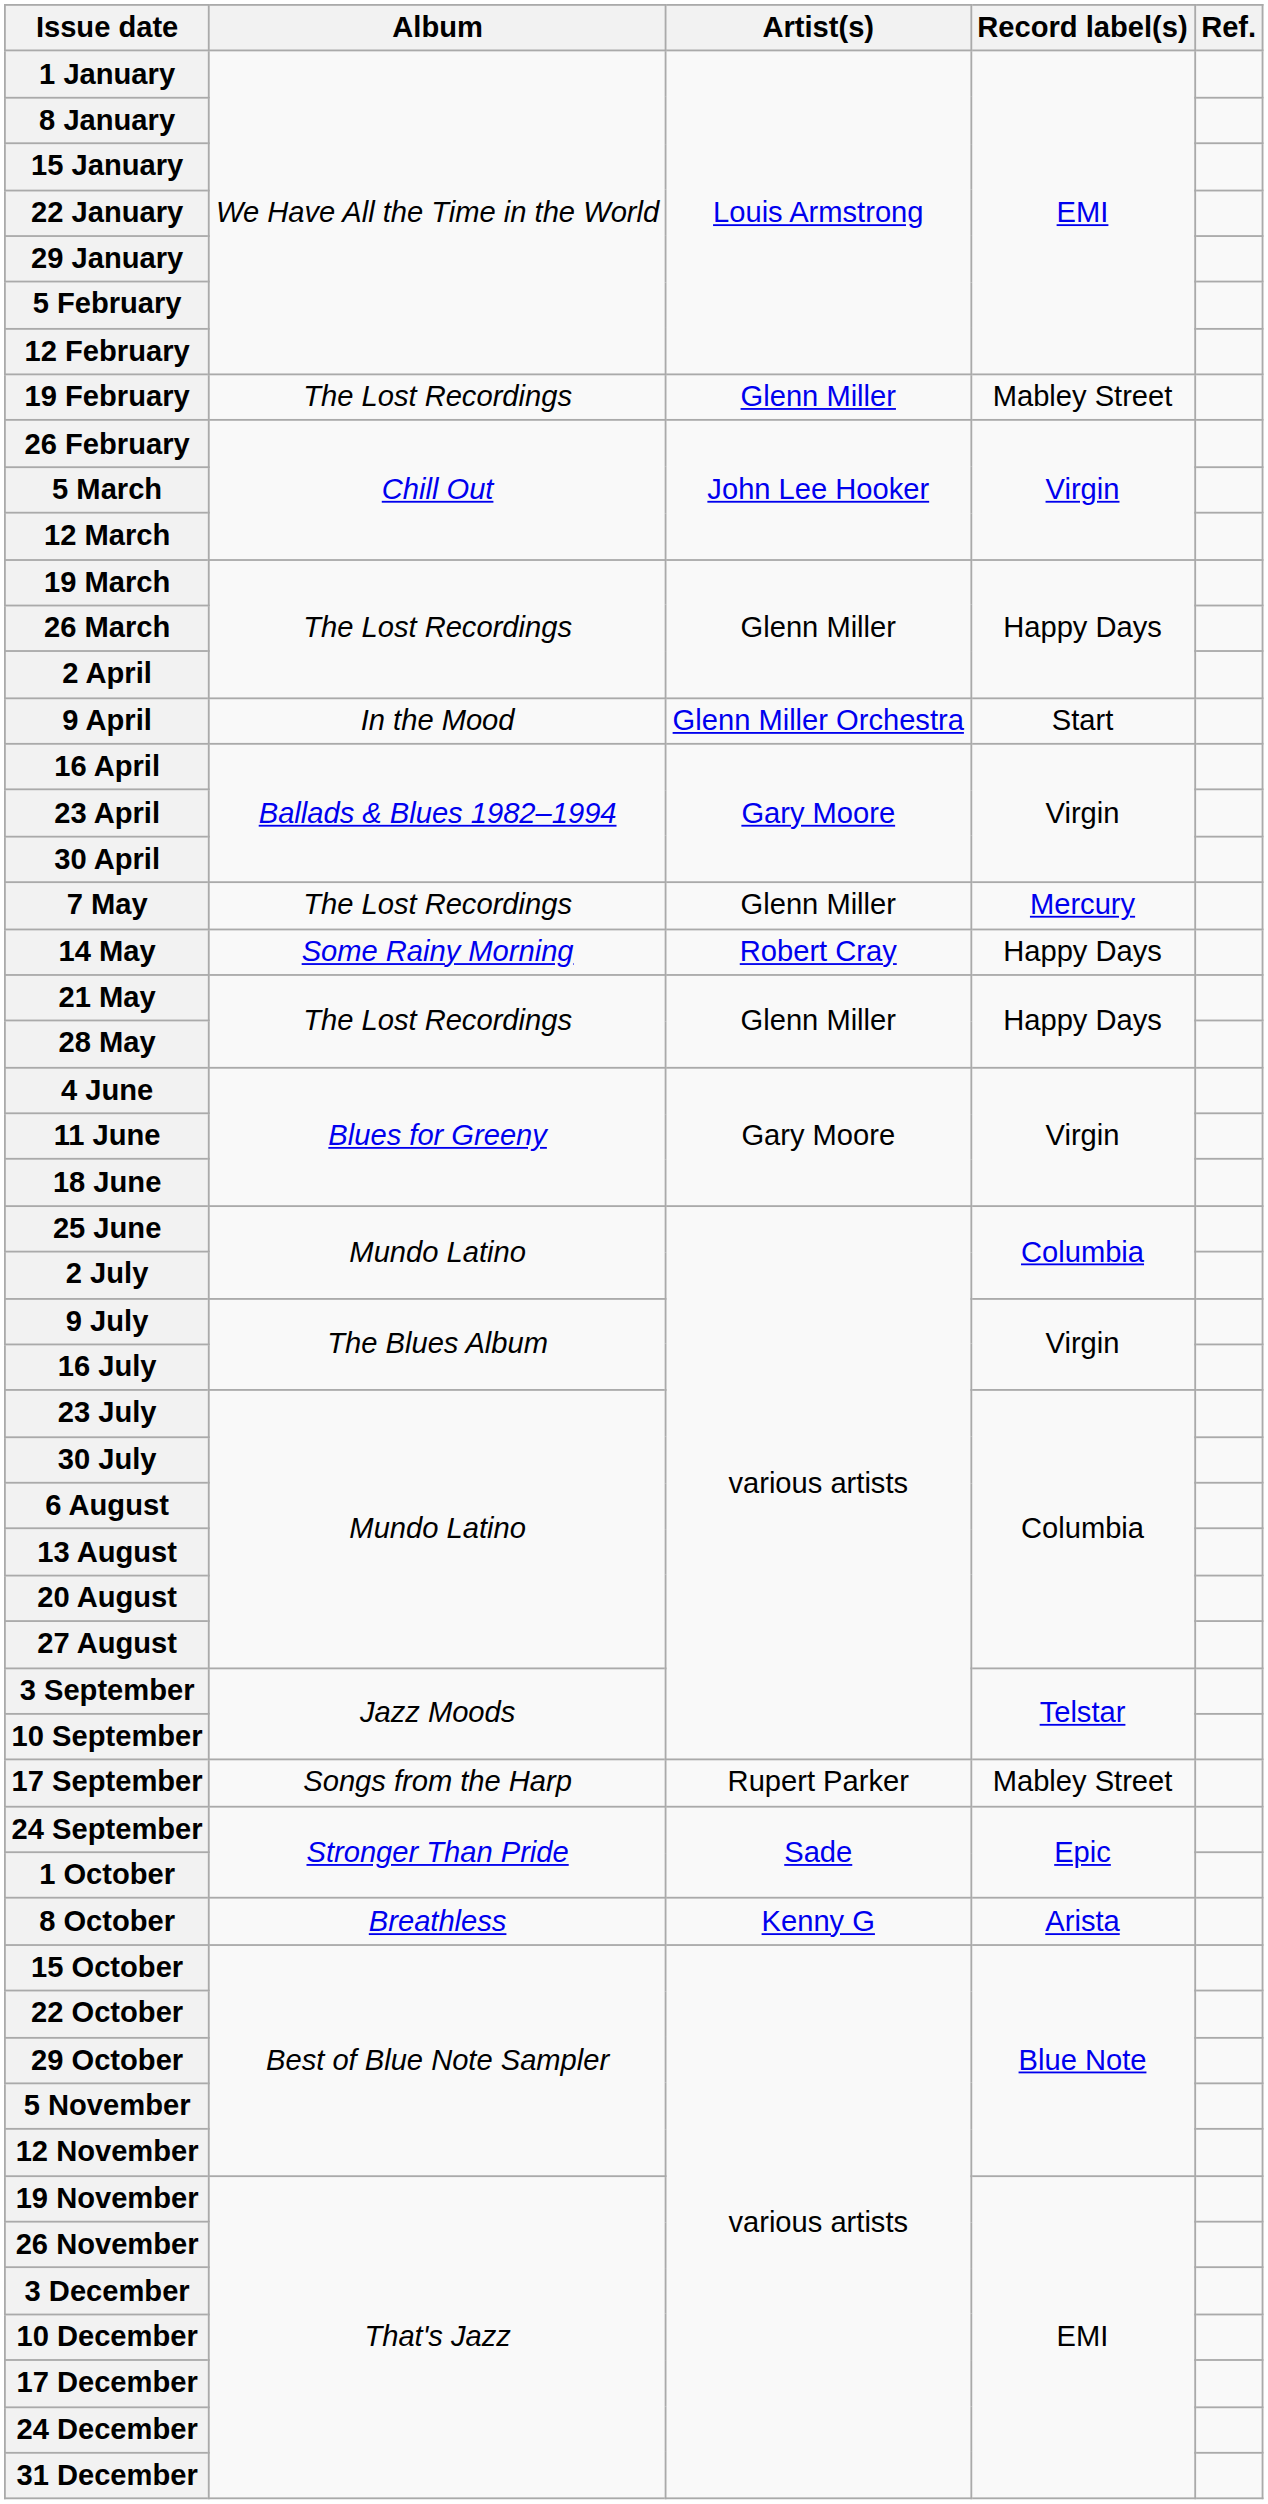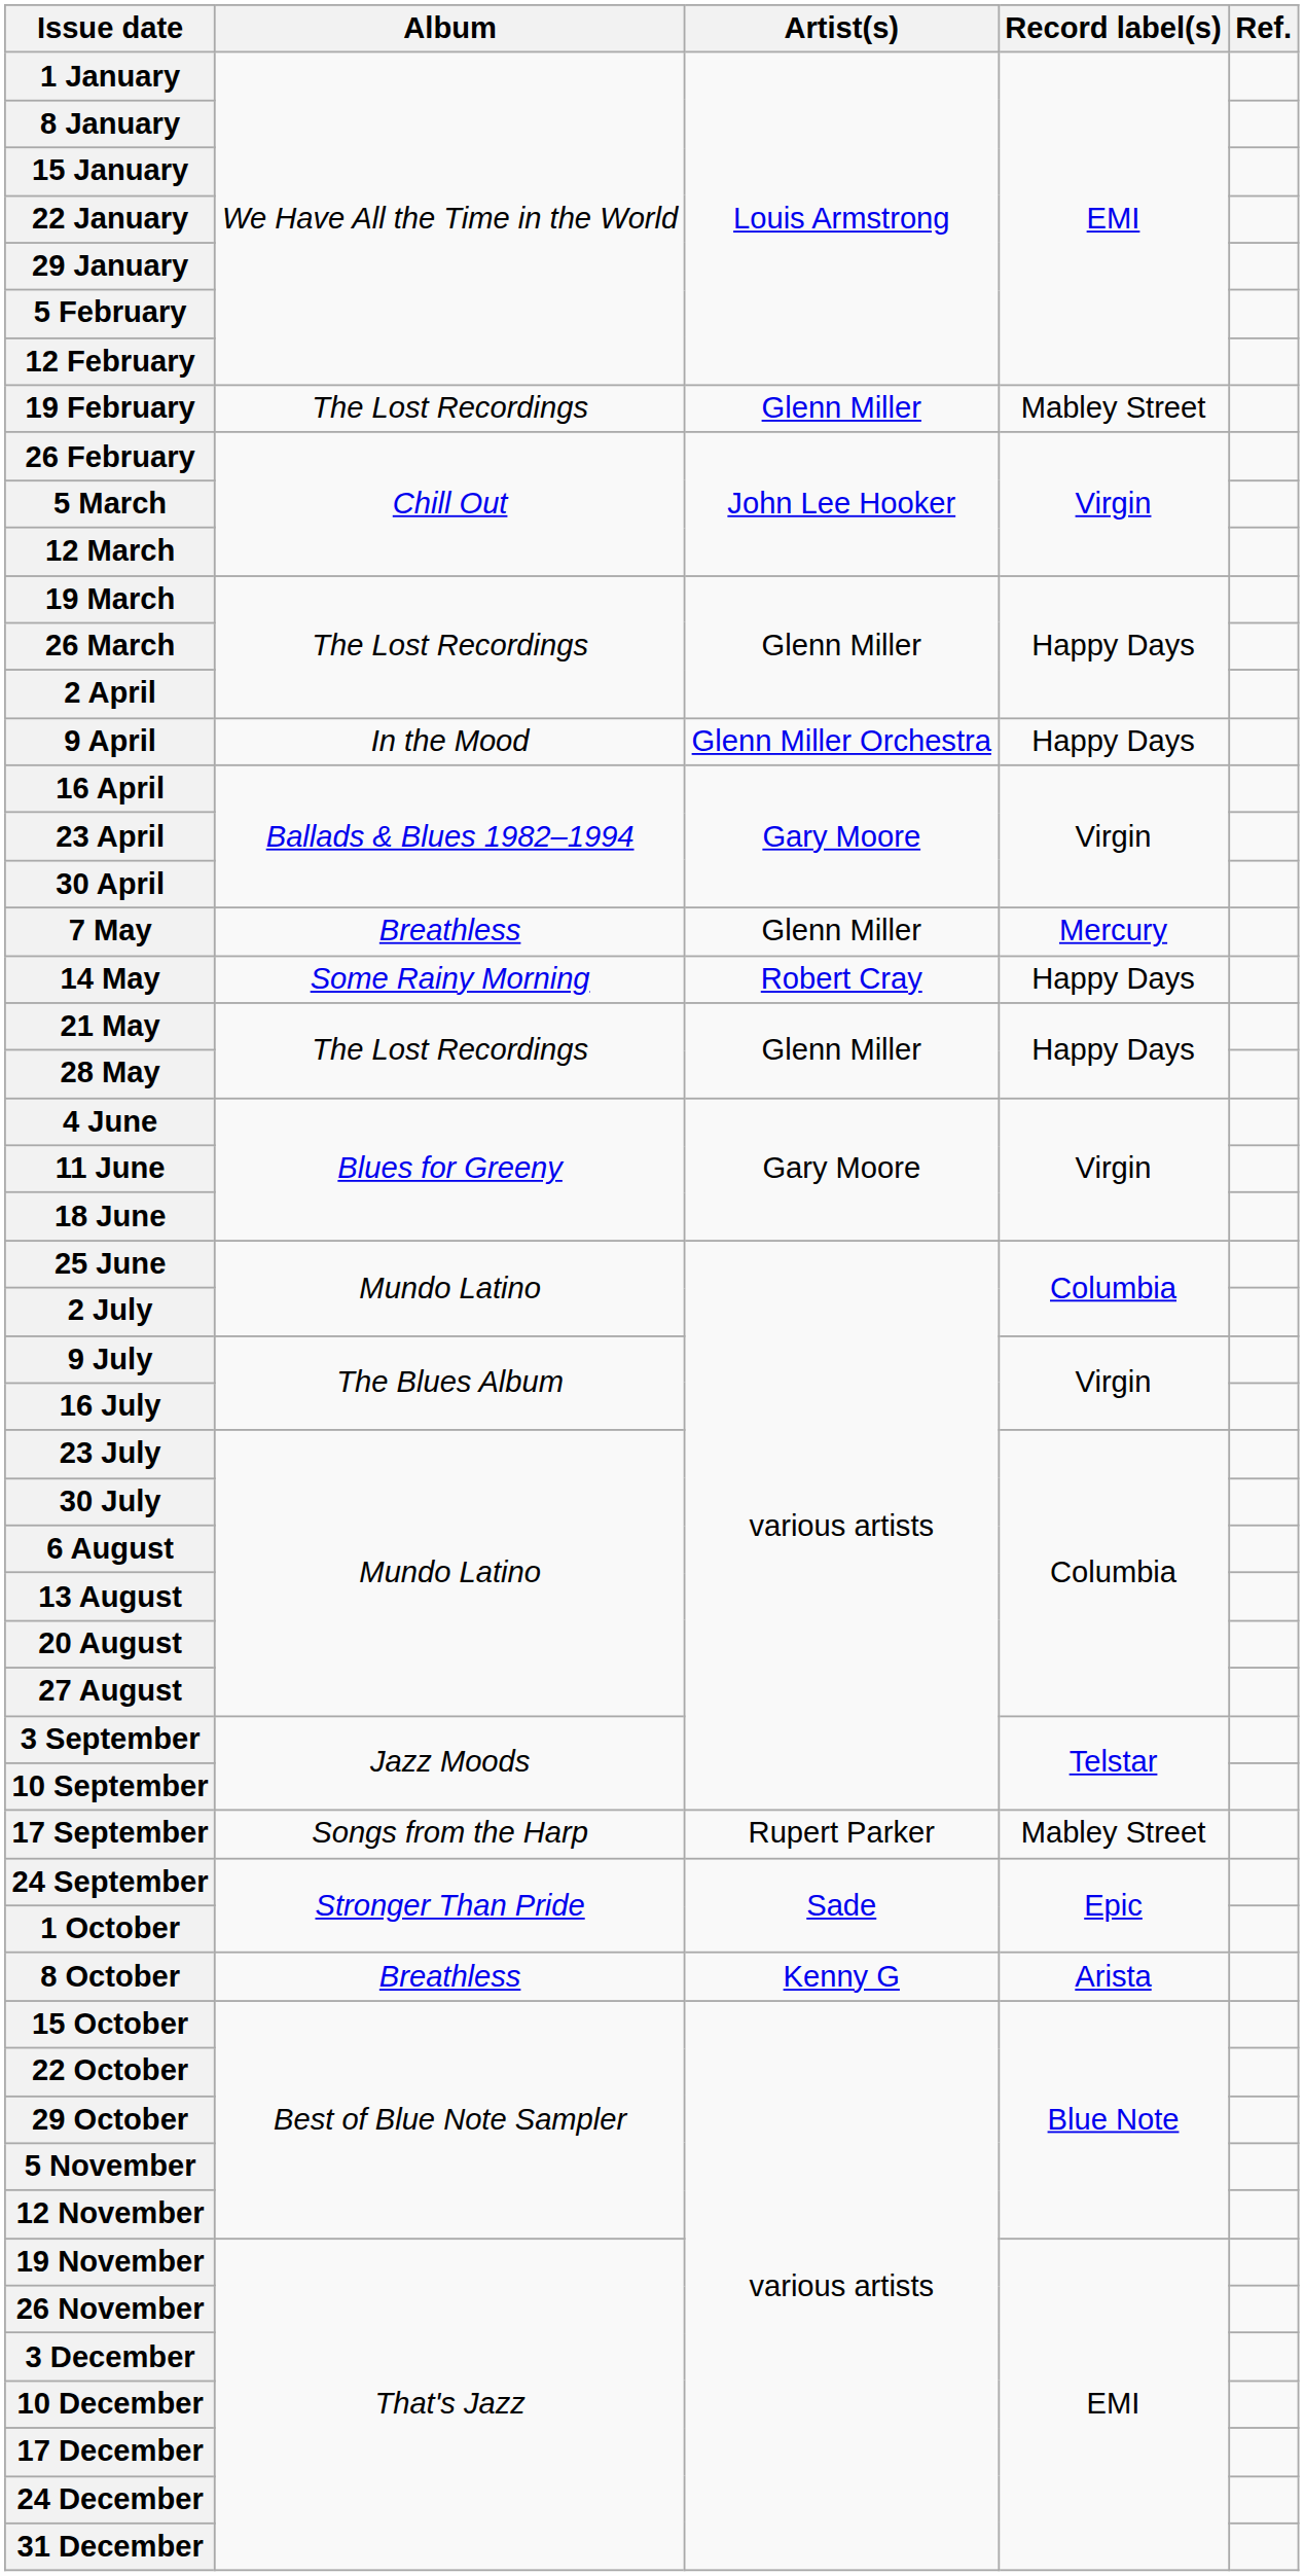9 April | Record label(s): Start -> Happy Days
7 May | Album: The Lost Recordings -> Breathless
